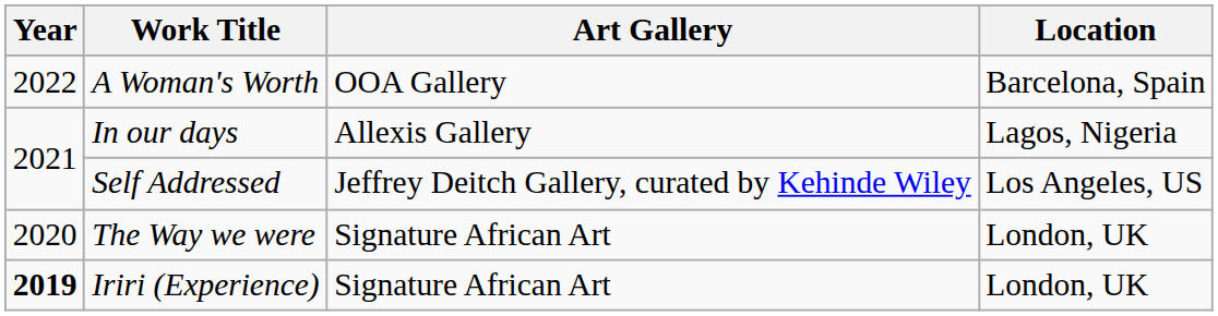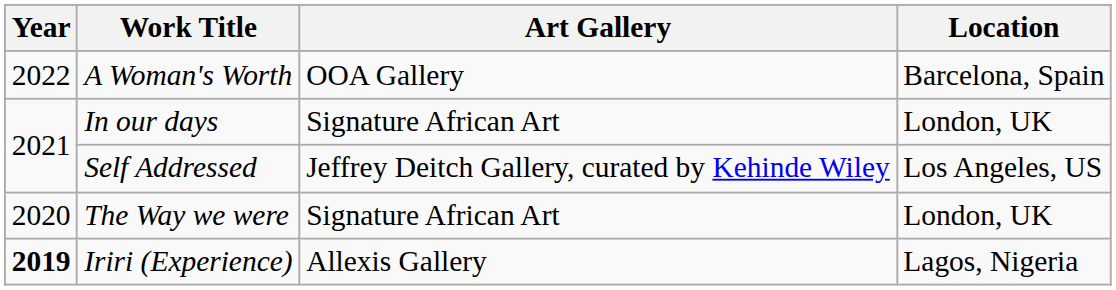In our days | Art Gallery: Allexis Gallery -> Signature African Art
In our days | Location: Lagos, Nigeria -> London, UK
Iriri (Experience) | Art Gallery: Signature African Art -> Allexis Gallery
Iriri (Experience) | Location: London, UK -> Lagos, Nigeria
